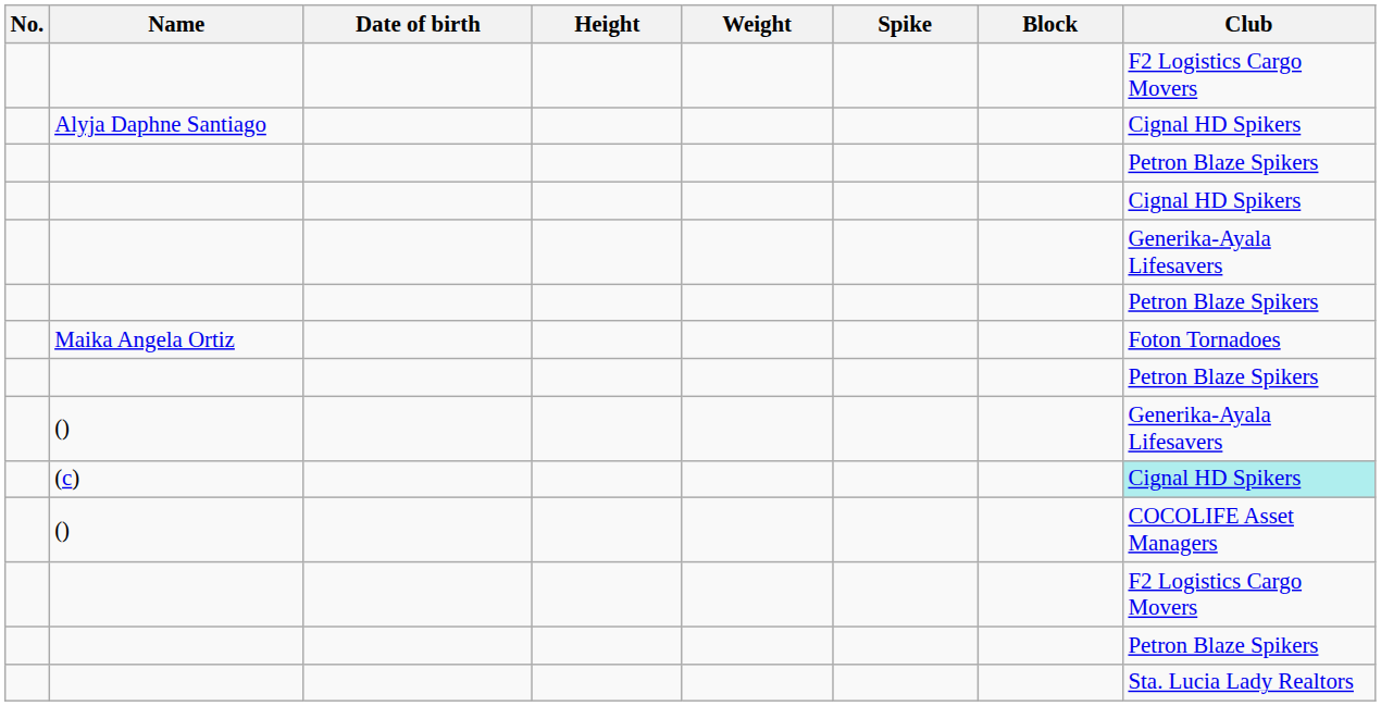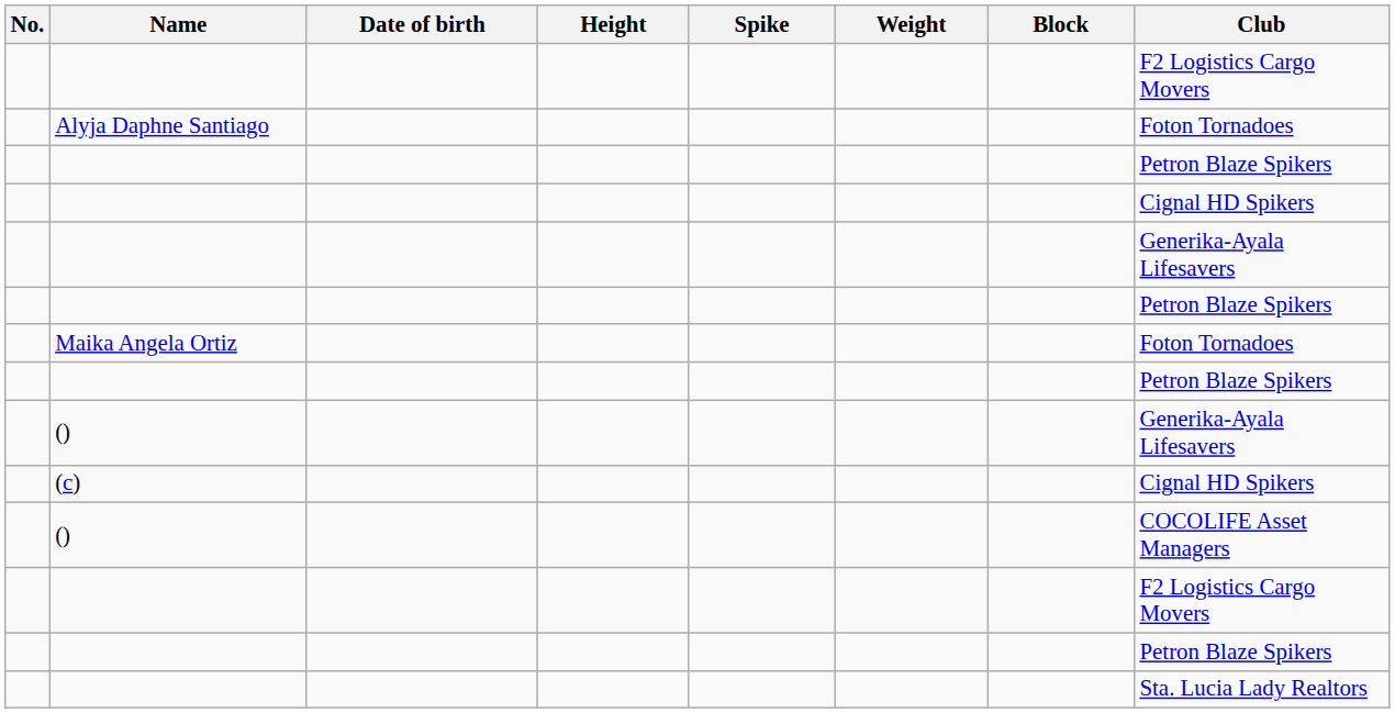columns swapped: Weight <-> Spike
Alyja Daphne Santiago | Club: Cignal HD Spikers -> Foton Tornadoes
(c) | Club: paleturquoise background -> no background
